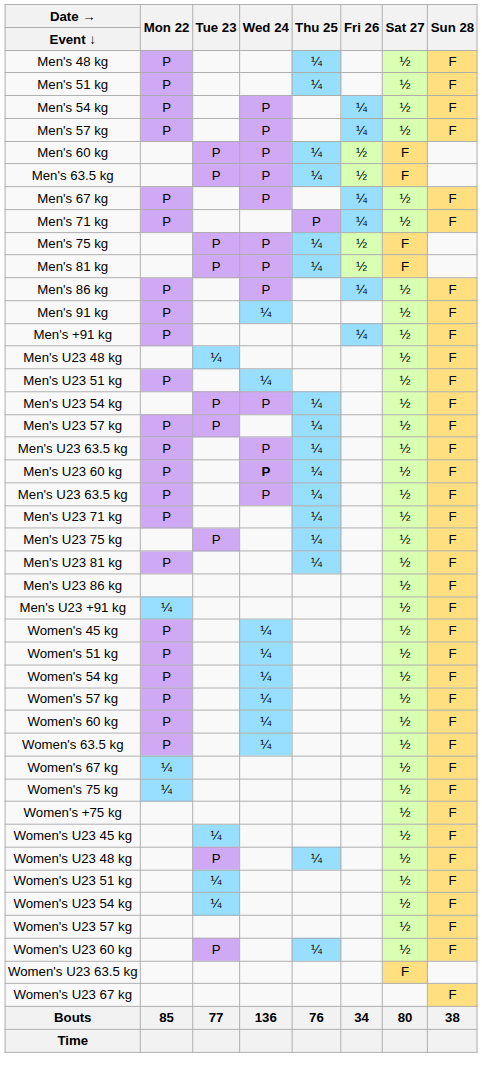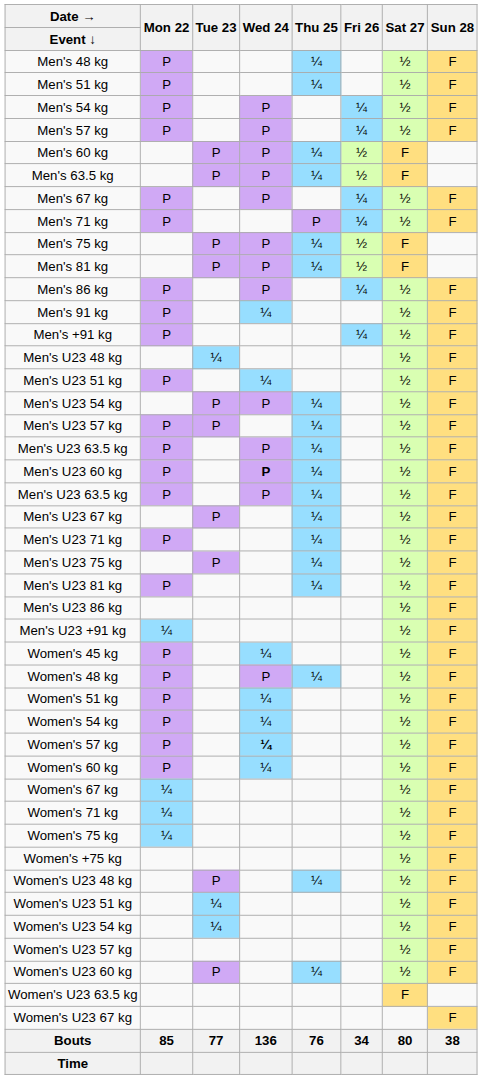+ row: Men's U23 67 kg | P | ¼ | ½ | F
+ row: Women's 48 kg | P | P | ¼ | ½ | F
Women's 57 kg | Wed 24: normal -> bold
- row: Women's 63.5 kg | P | ¼ | ½ | F
+ row: Women's 71 kg | ¼ | ½ | F
- row: Women's U23 45 kg | ¼ | ½ | F
